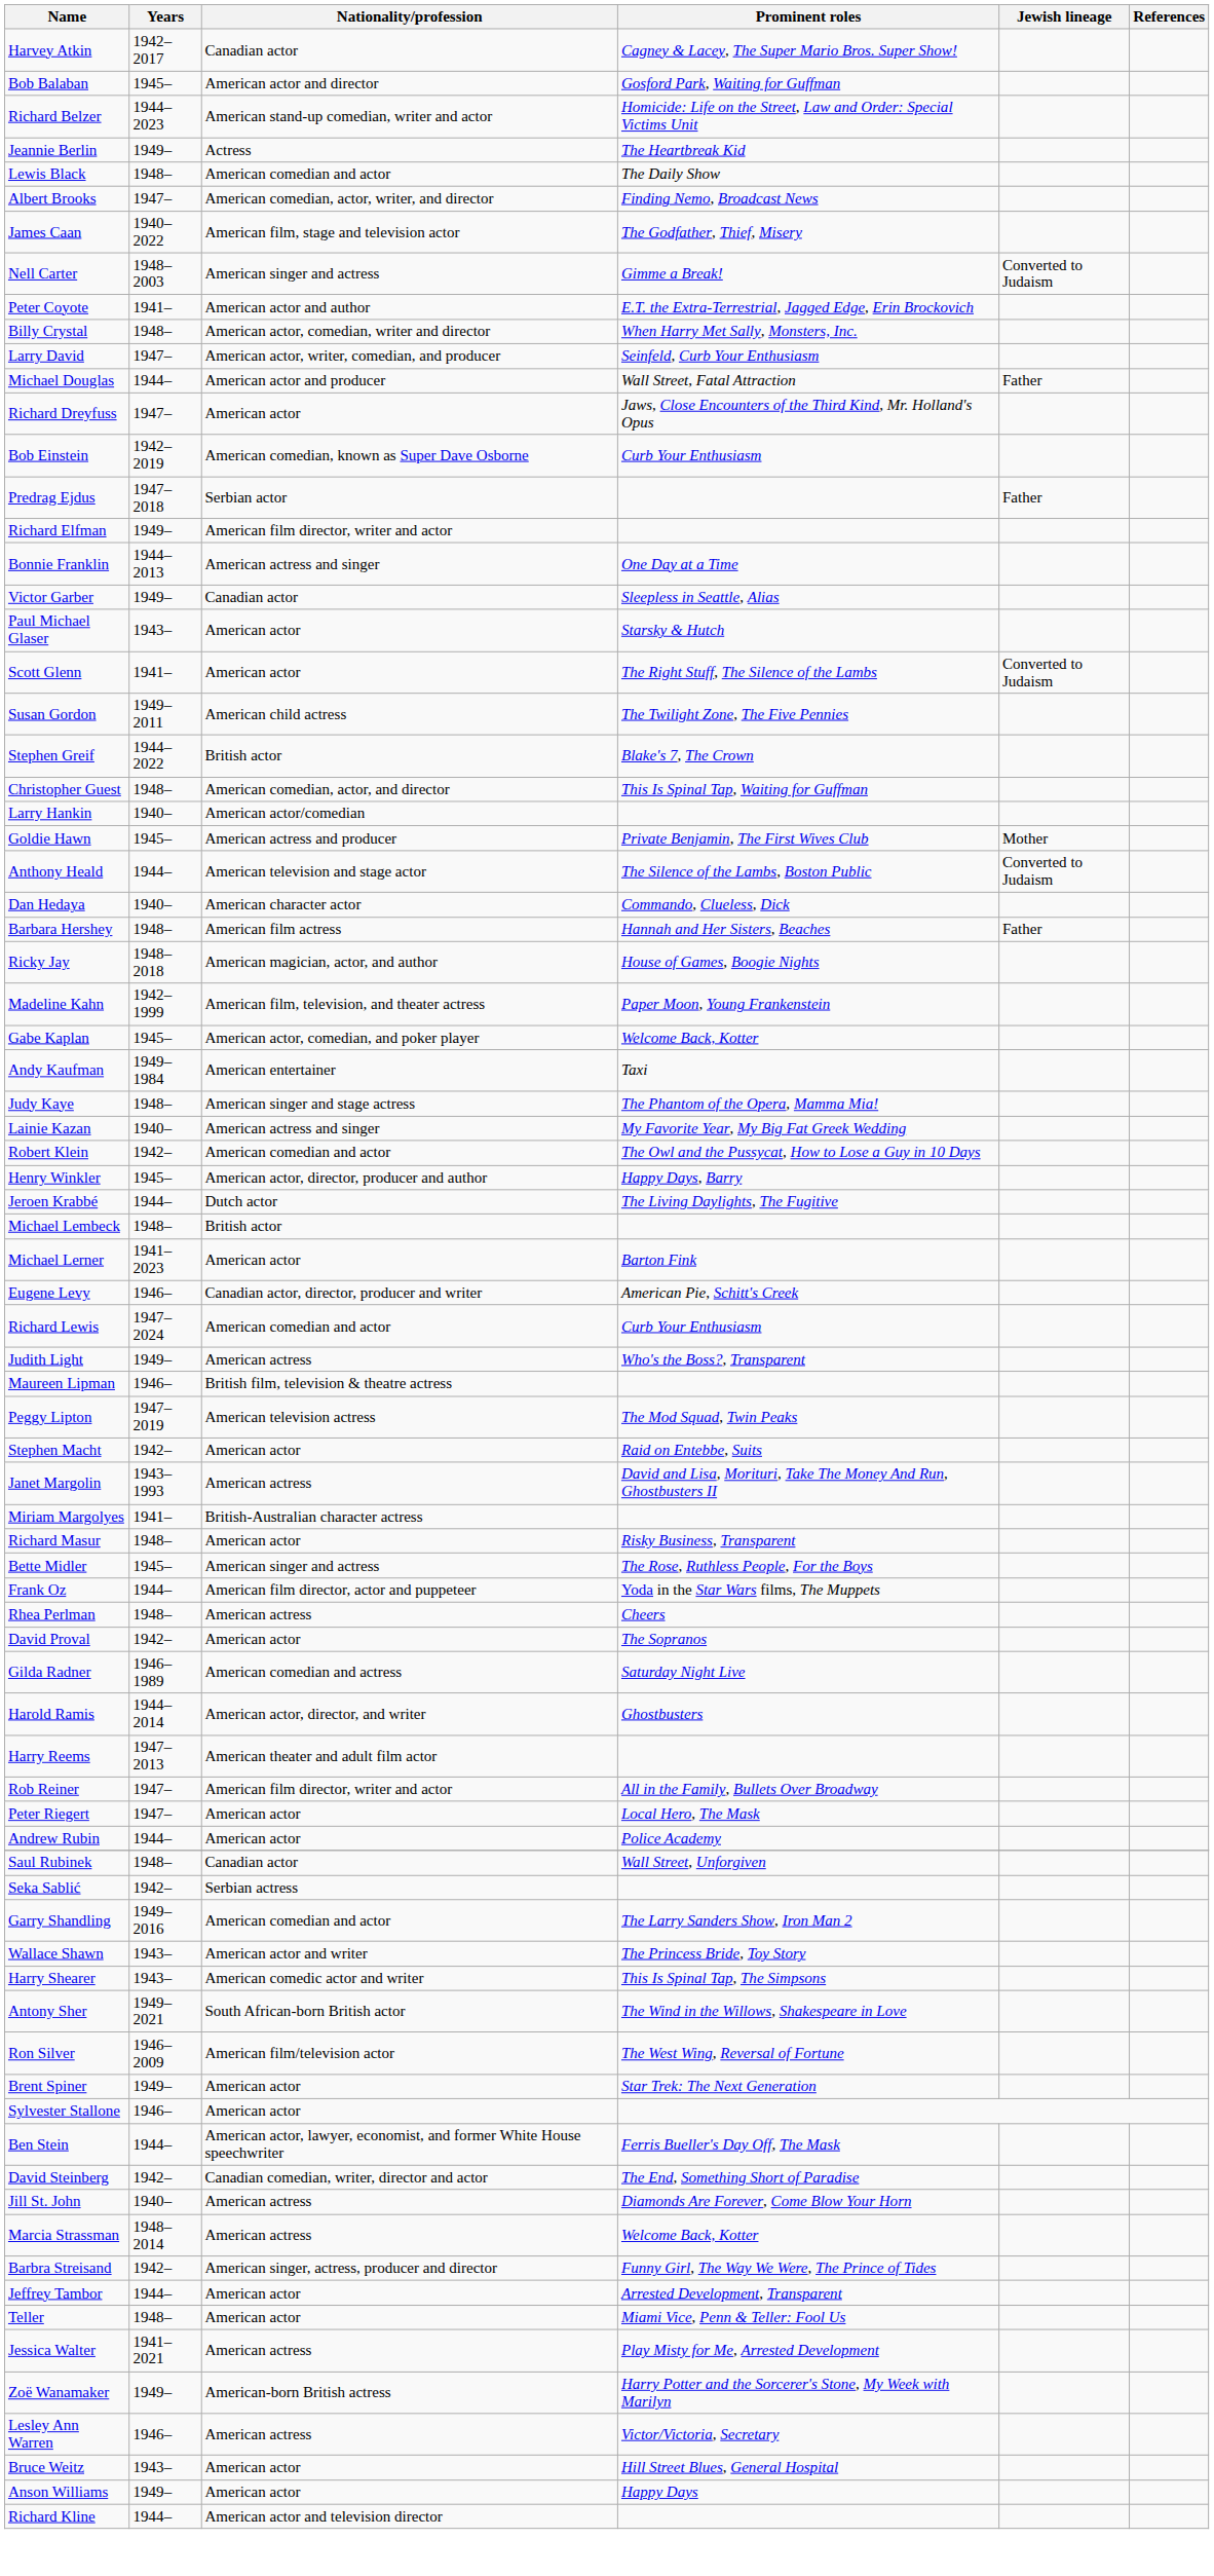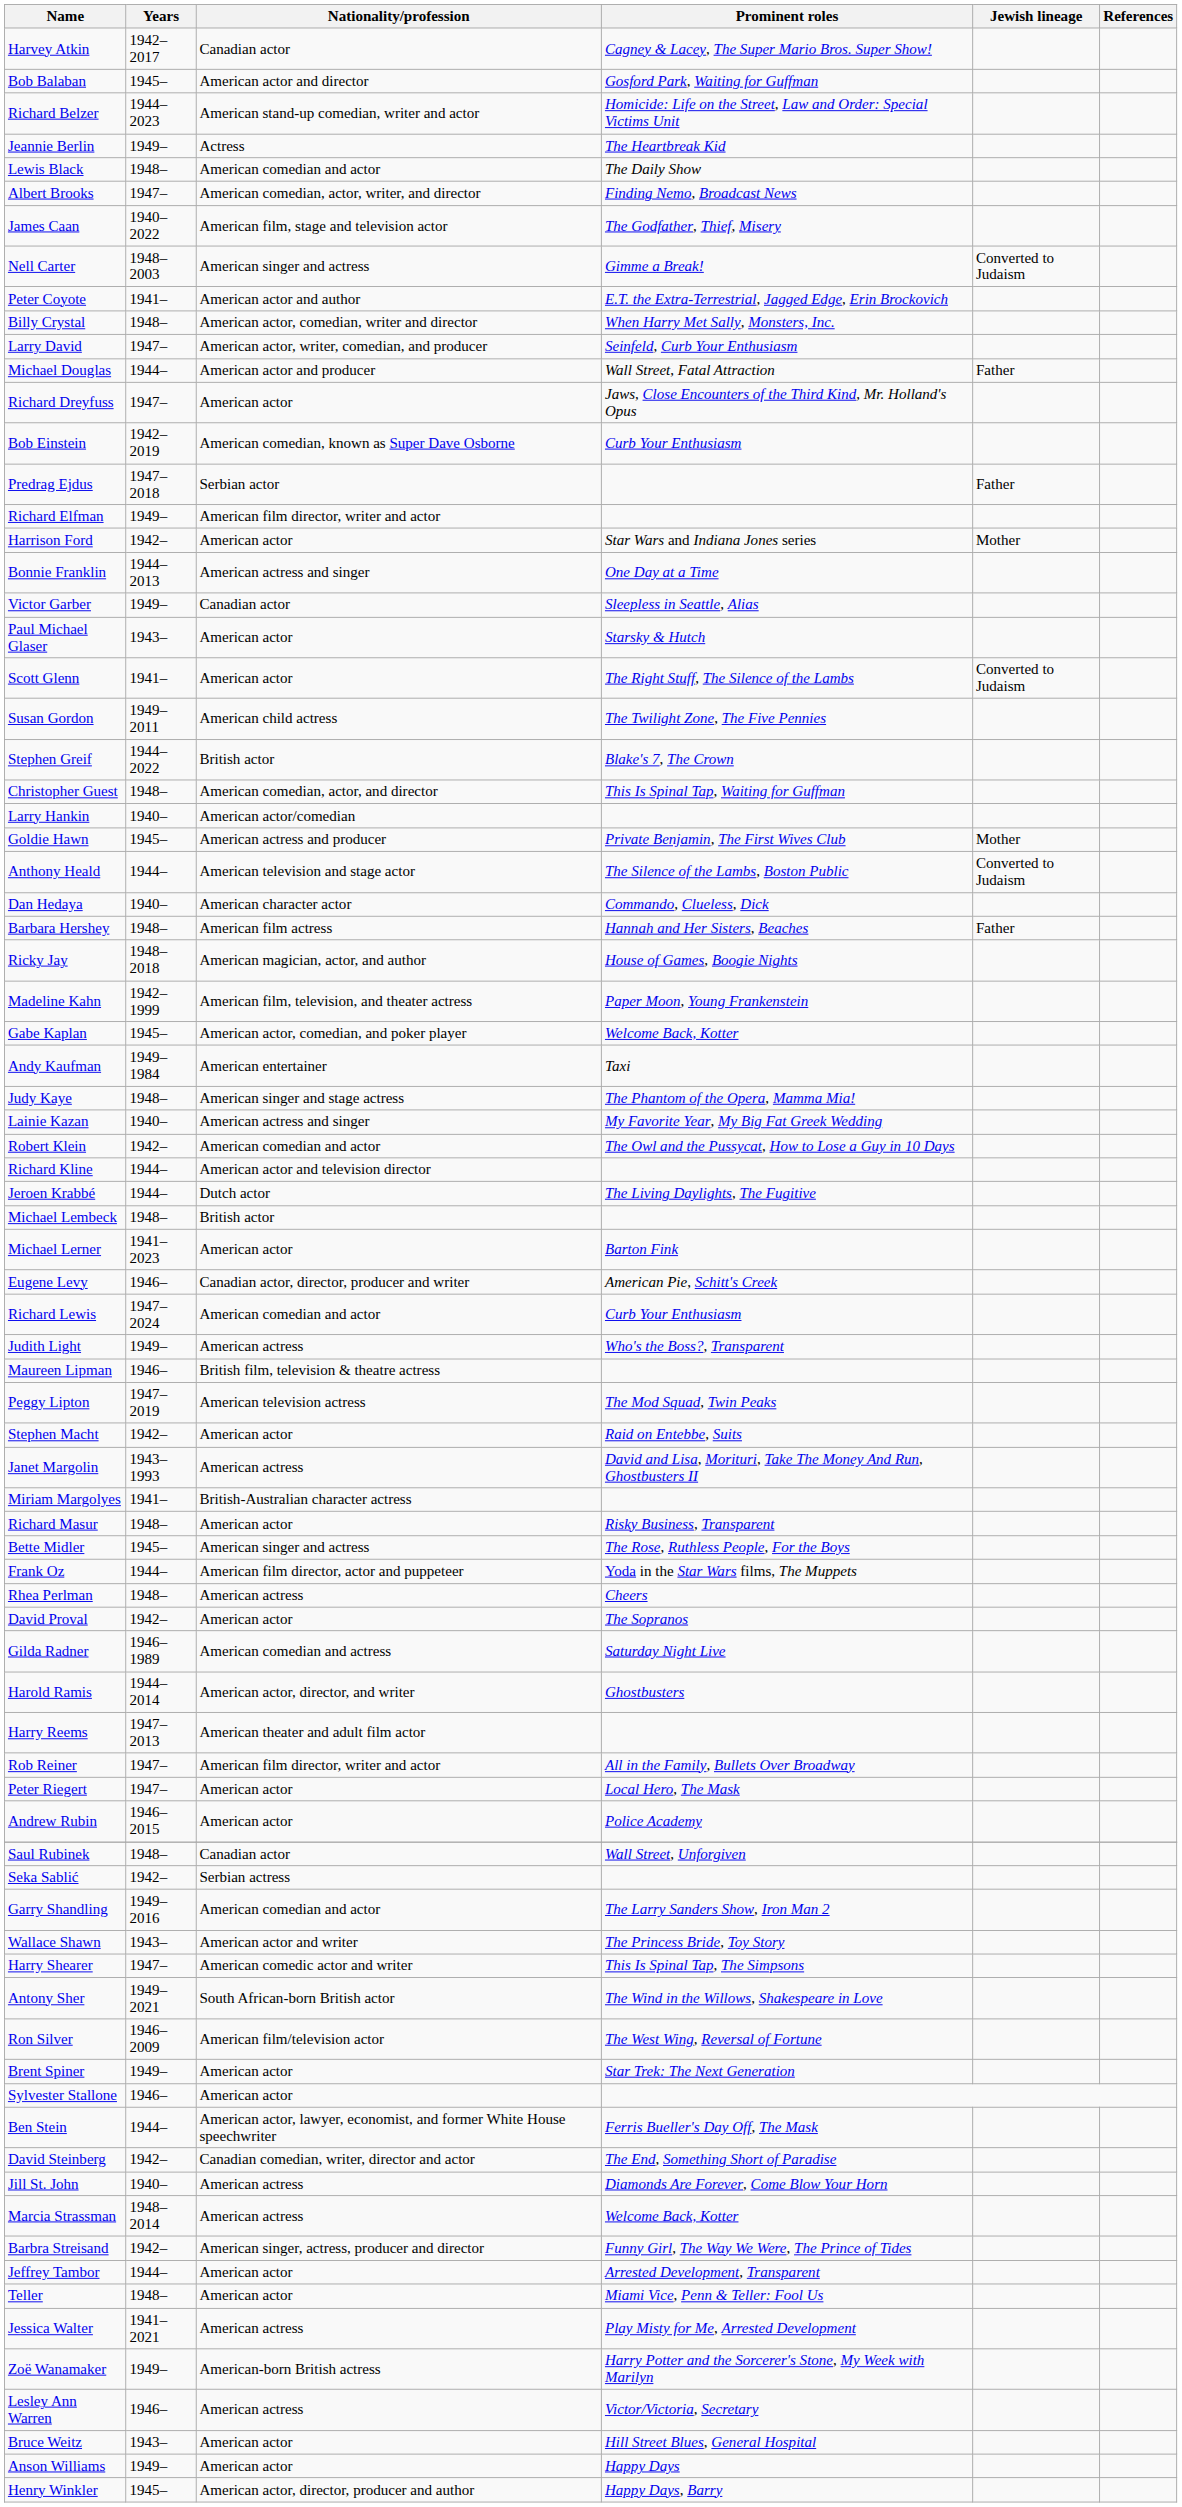+ row: Harrison Ford | 1942– | American actor | Star Wars and Indiana Jones series | Mother
rows swapped: Richard Kline <-> Henry Winkler
Andrew Rubin | Years: 1944– -> 1946–2015
Harry Shearer | Years: 1943– -> 1947–
